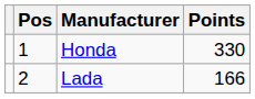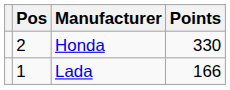Honda | Pos: 1 -> 2
Lada | Pos: 2 -> 1
